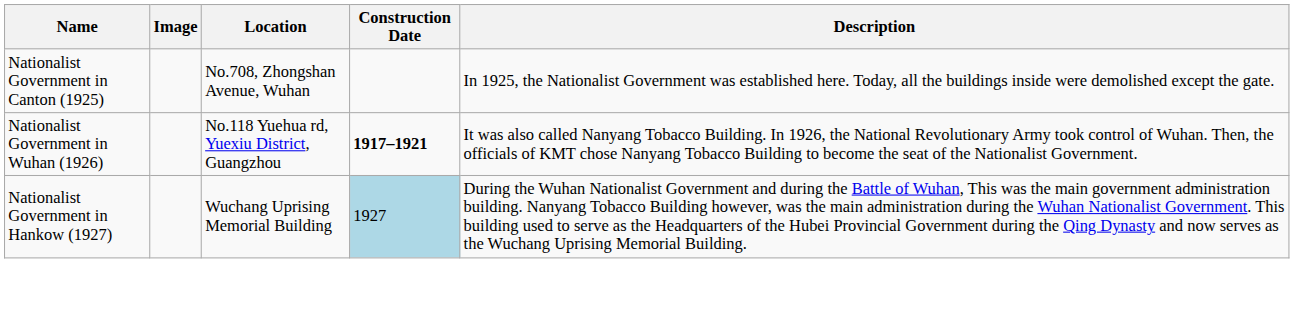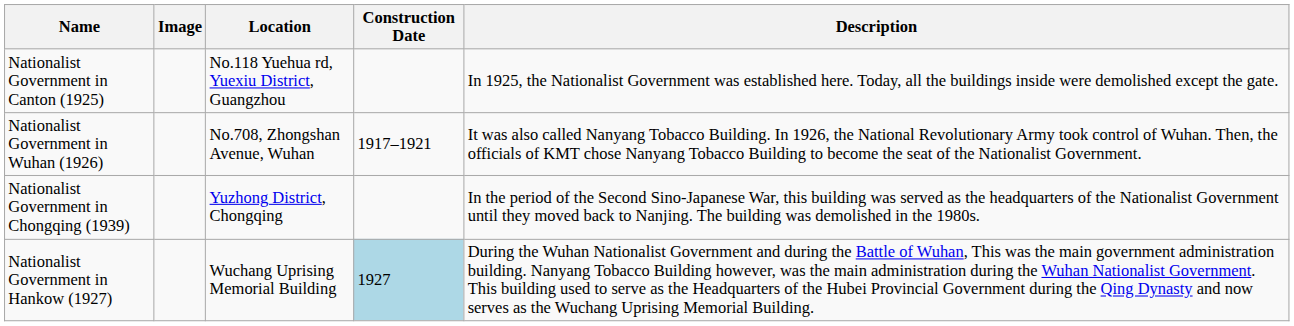Nationalist Government in Canton (1925) | Location: No.708, Zhongshan Avenue, Wuhan -> No.118 Yuehua rd, Yuexiu District, Guangzhou
Nationalist Government in Wuhan (1926) | Location: No.118 Yuehua rd, Yuexiu District, Guangzhou -> No.708, Zhongshan Avenue, Wuhan
Nationalist Government in Wuhan (1926) | Construction Date: bold -> normal
+ row: Nationalist Government in Chongqing (1939) | Yuzhong District, Chongqing | In the period of the Second Sino-Japanese War, this building was served as the headquarters of the Nationalist Government until they moved back to Nanjing. The building was demolished in the 1980s.
